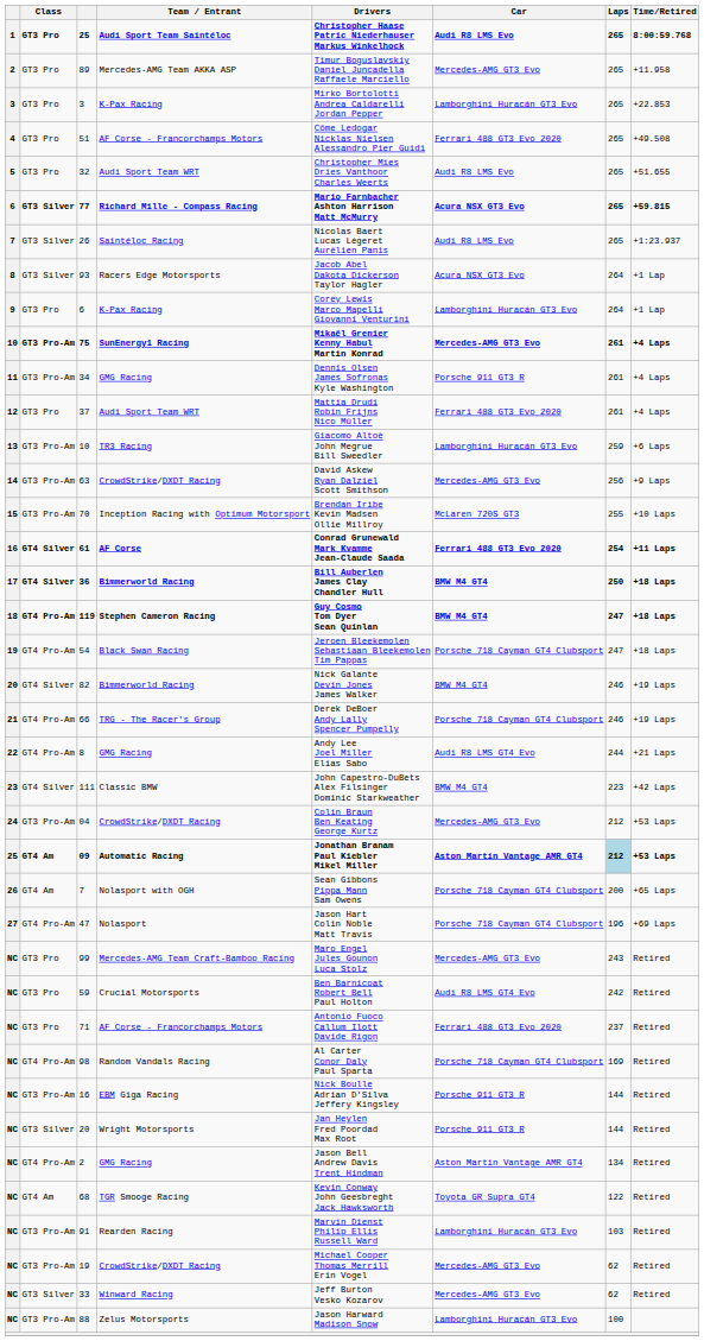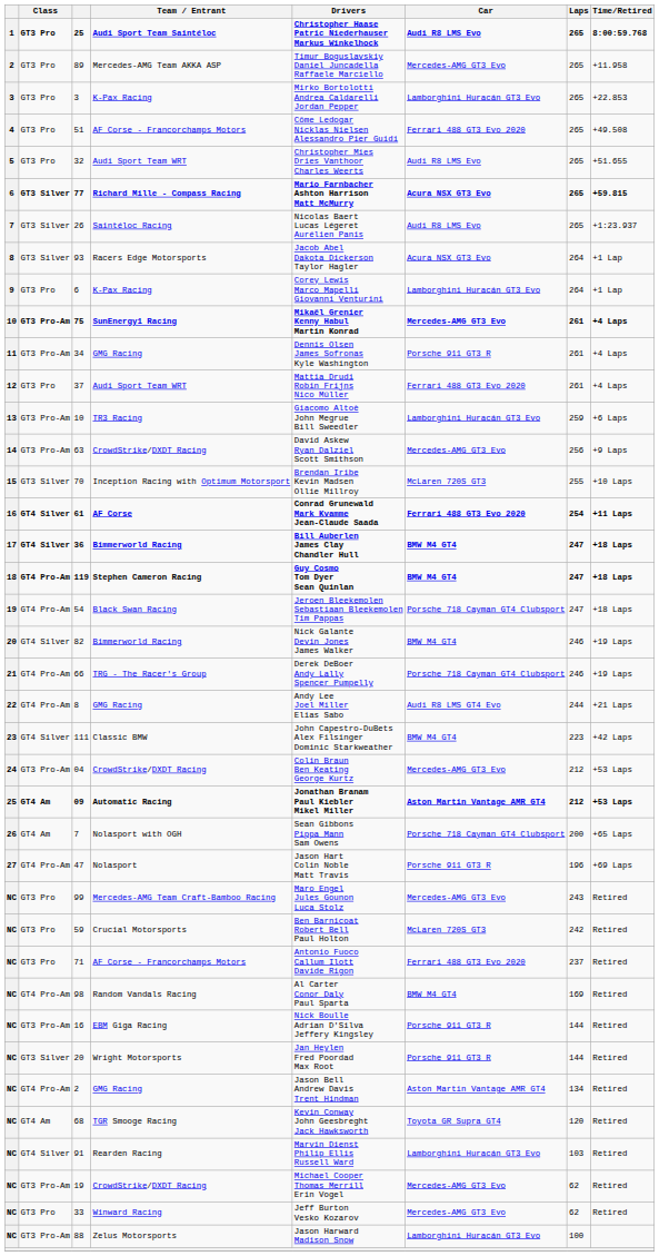70 | Class: GT3 Pro-Am -> GT3 Silver
36 | Laps: 250 -> 247
09 | Laps: lightblue background -> no background
47 | Car: Porsche 718 Cayman GT4 Clubsport -> Porsche 911 GT3 R
59 | Car: Audi R8 LMS GT4 Evo -> McLaren 720S GT3
98 | Car: Porsche 718 Cayman GT4 Clubsport -> BMW M4 GT4
68 | Laps: 122 -> 120
91 | Class: GT3 Pro-Am -> GT4 Silver
33 | Class: GT3 Silver -> GT3 Pro
